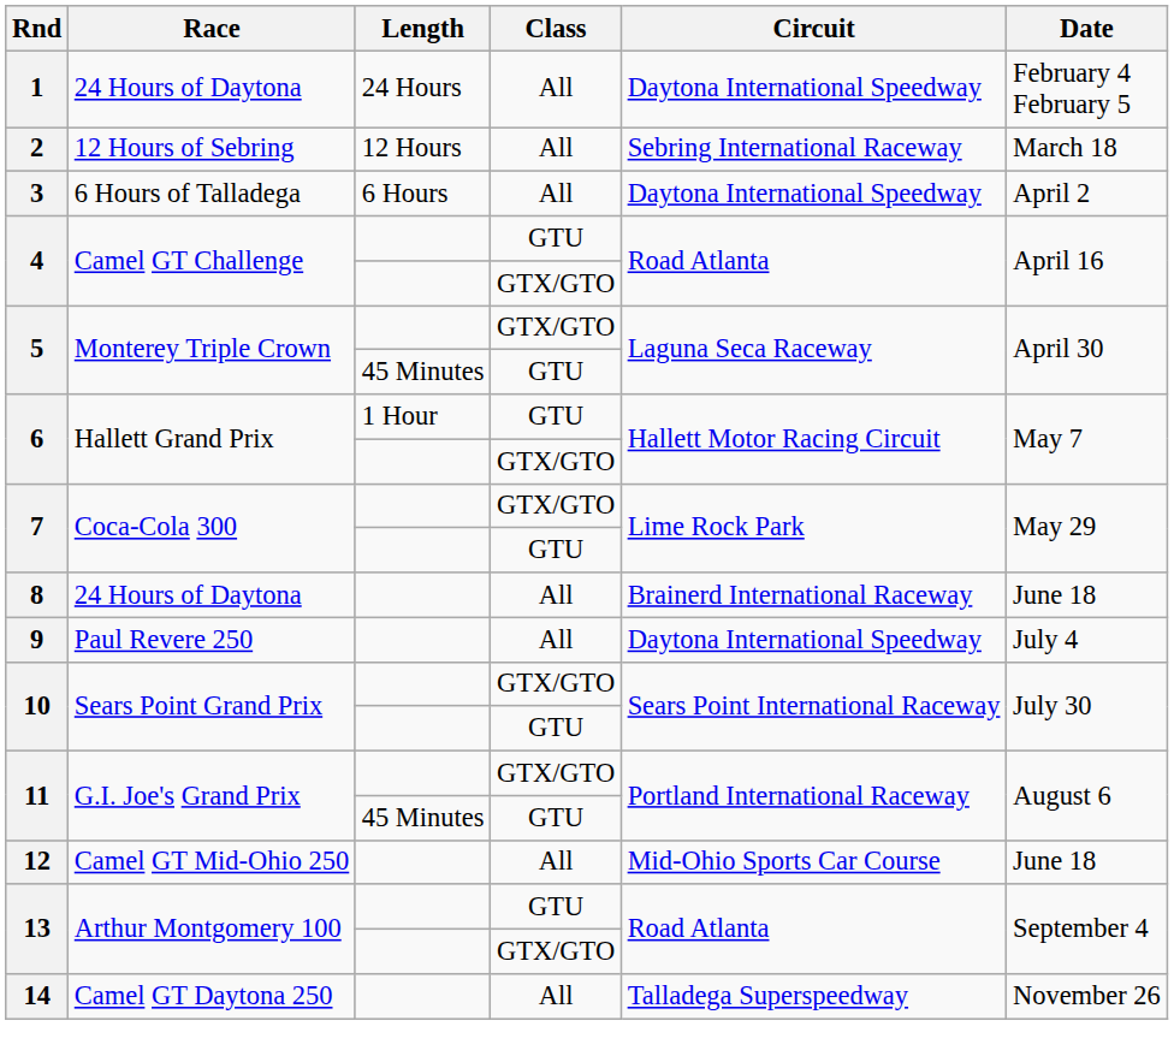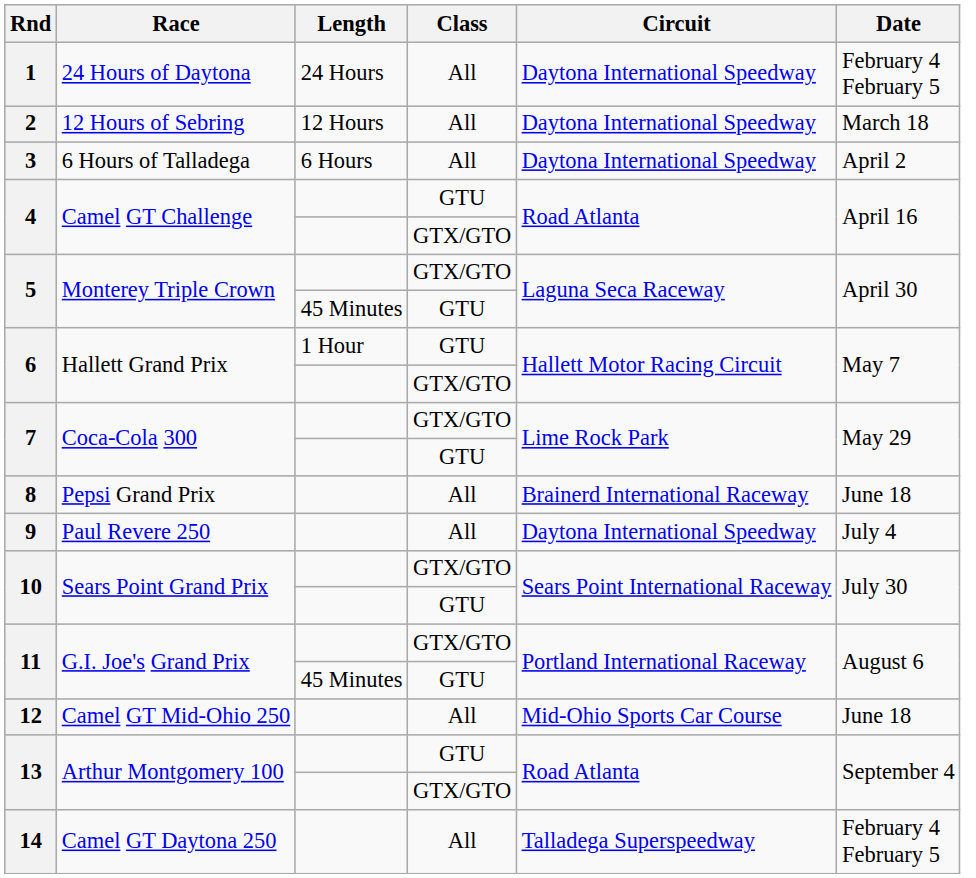2 | Circuit: Sebring International Raceway -> Daytona International Speedway
8 | Race: 24 Hours of Daytona -> Pepsi Grand Prix
14 | Date: November 26 -> February 4 February 5
